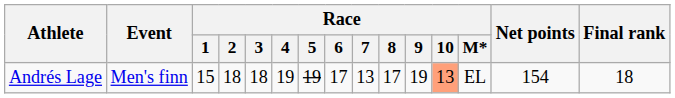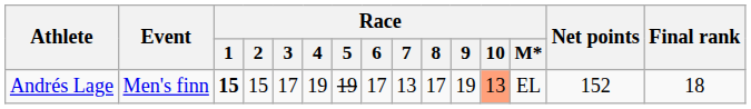Andrés Lage | Race / 1: normal -> bold
Andrés Lage | Race / 2: 18 -> 15
Andrés Lage | Race / 3: 18 -> 17
Andrés Lage | Net points: 154 -> 152
